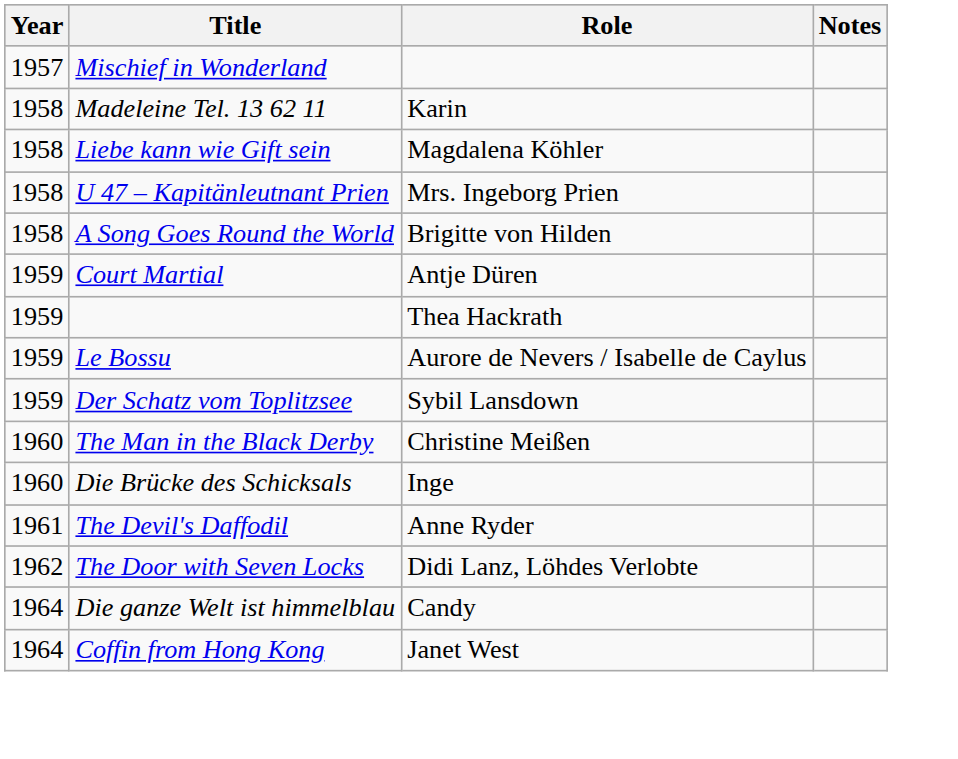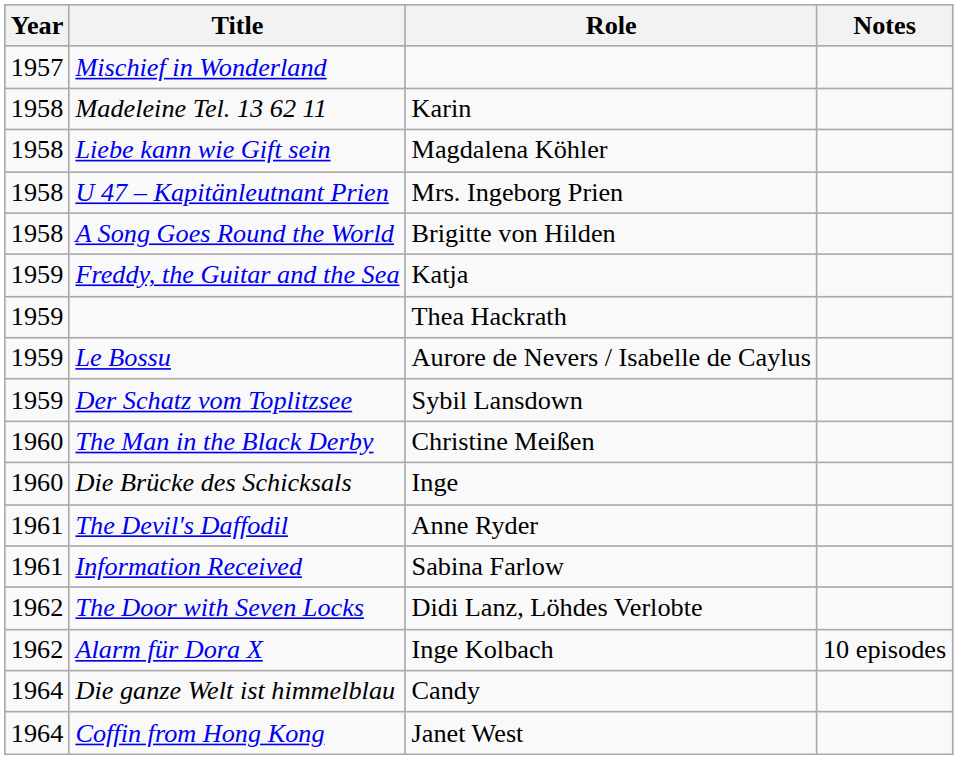- row: 1959 | Court Martial | Antje Düren
+ row: 1959 | Freddy, the Guitar and the Sea | Katja
+ row: 1961 | Information Received | Sabina Farlow
+ row: 1962 | Alarm für Dora X | Inge Kolbach | 10 episodes
